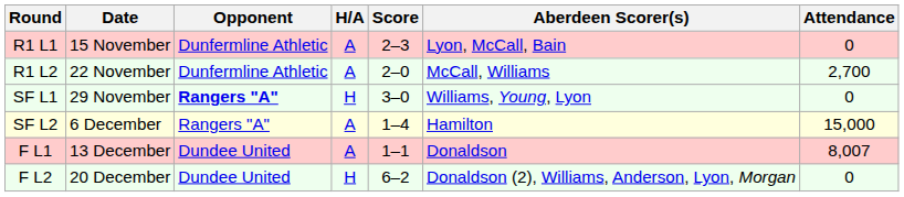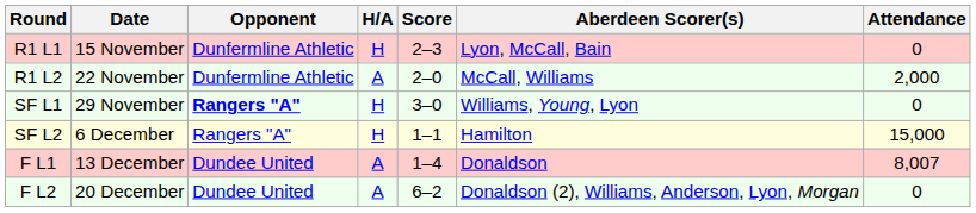R1 L1 | H/A: A -> H
R1 L2 | Attendance: 2,700 -> 2,000
SF L2 | H/A: A -> H
SF L2 | Score: 1–4 -> 1–1
F L1 | Score: 1–1 -> 1–4
F L2 | H/A: H -> A
